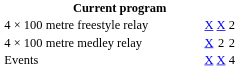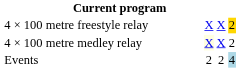4 × 100 metre freestyle relay | column 21: no background -> gold background
4 × 100 metre medley relay | column 19: no background -> lightyellow background
4 × 100 metre medley relay | column 20: 2 -> X
Events | column 19: X -> 2
Events | column 20: X -> 2
Events | column 21: no background -> lightblue background
